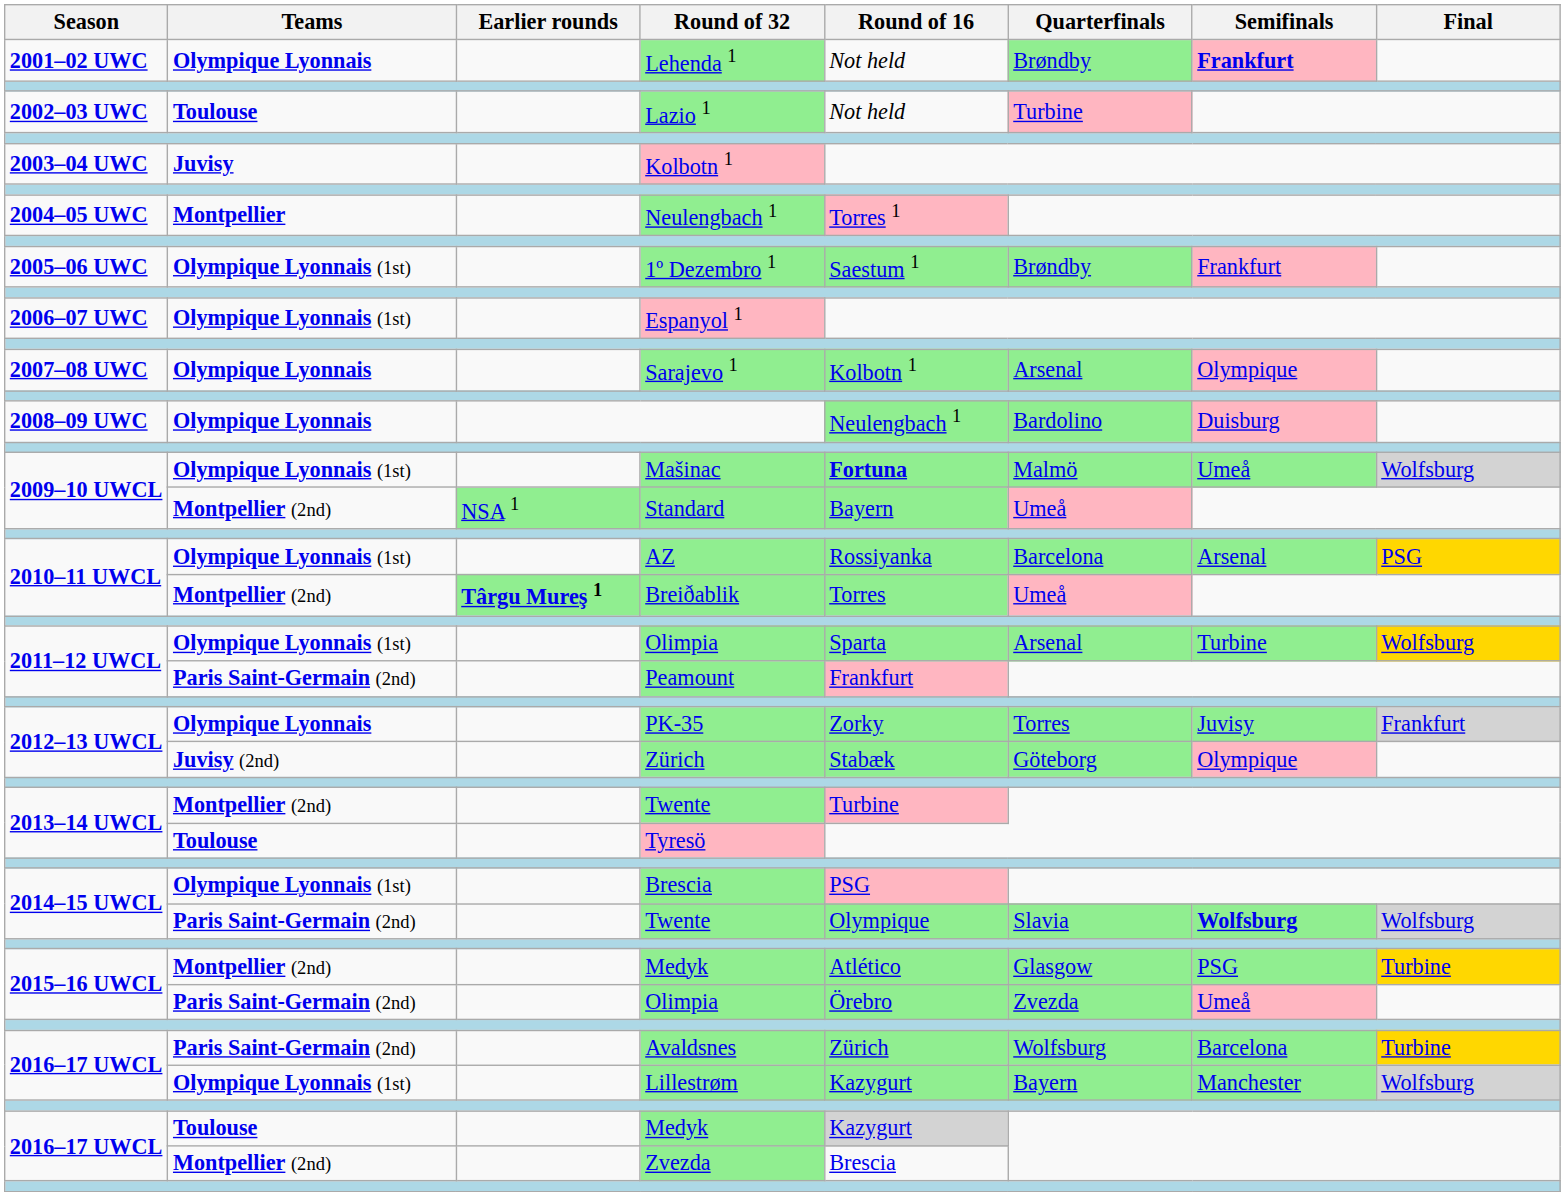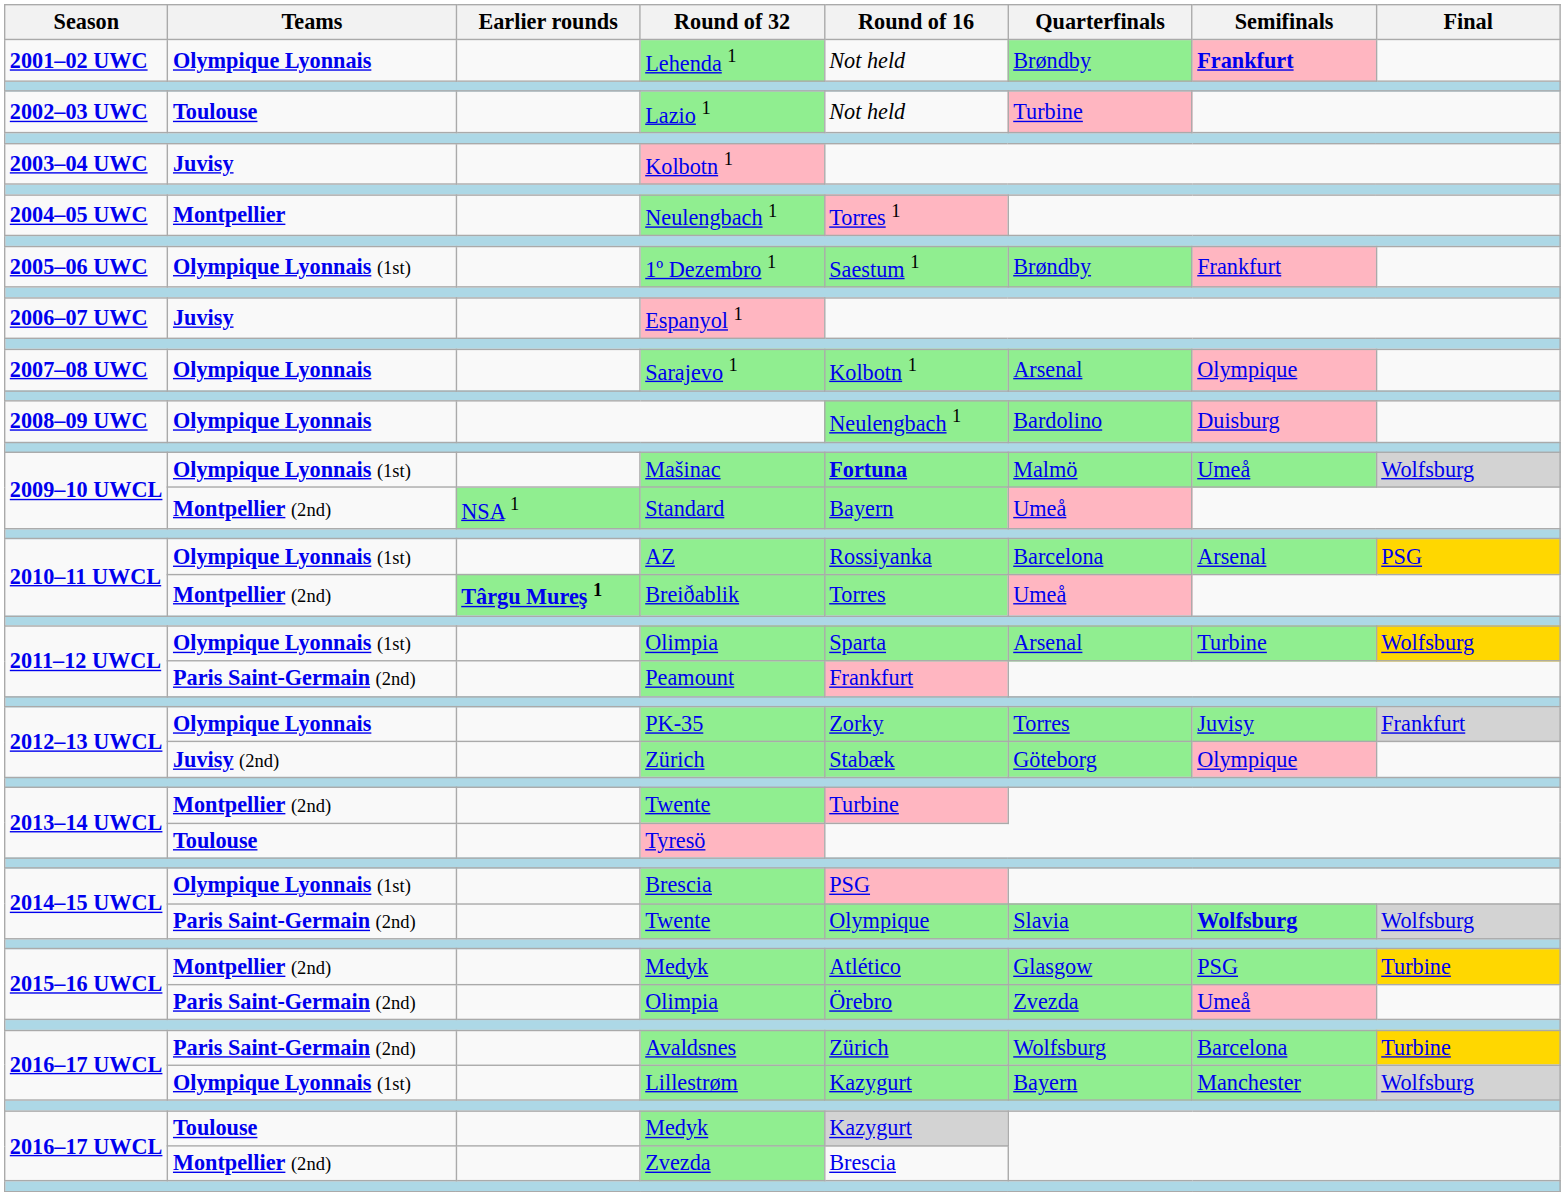Espanyol 1 | Teams: Olympique Lyonnais (1st) -> Juvisy
